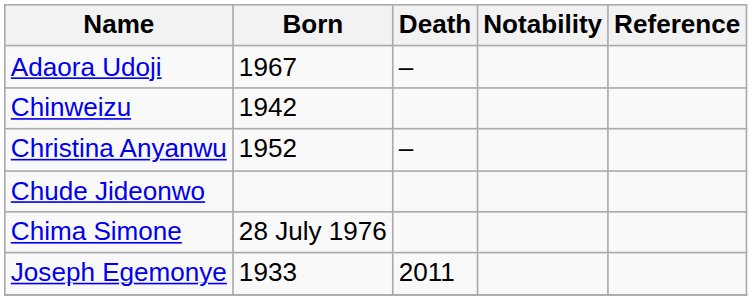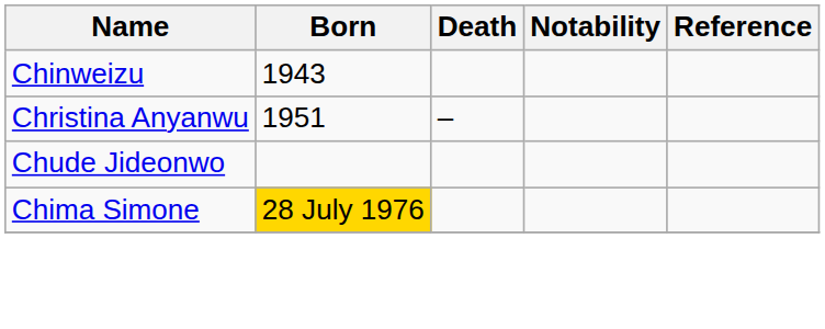- row: Adaora Udoji | 1967 | –
Chinweizu | Born: 1942 -> 1943
Christina Anyanwu | Born: 1952 -> 1951
Chima Simone | Born: no background -> gold background
- row: Joseph Egemonye | 1933 | 2011
